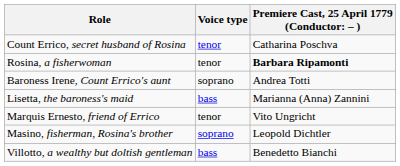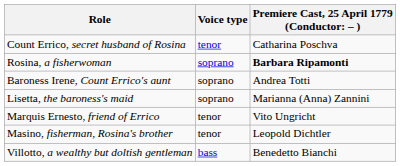Rosina, a fisherwoman | Voice type: tenor -> soprano
Lisetta, the baroness's maid | Voice type: bass -> soprano
Masino, fisherman, Rosina's brother | Voice type: soprano -> tenor
